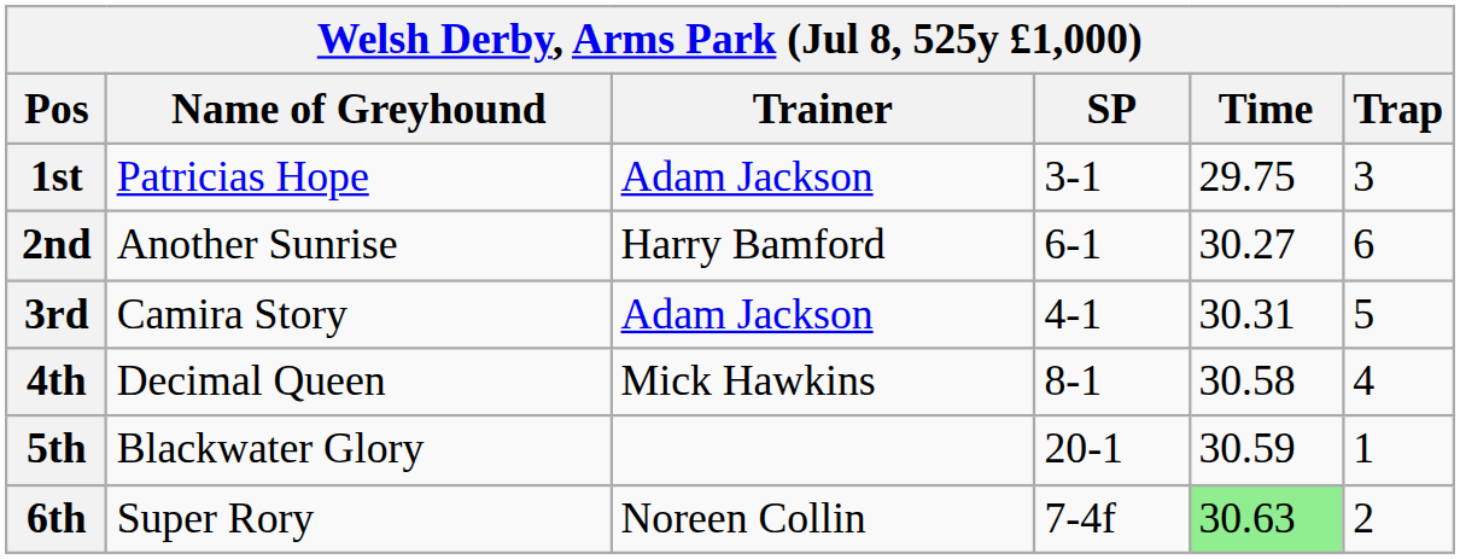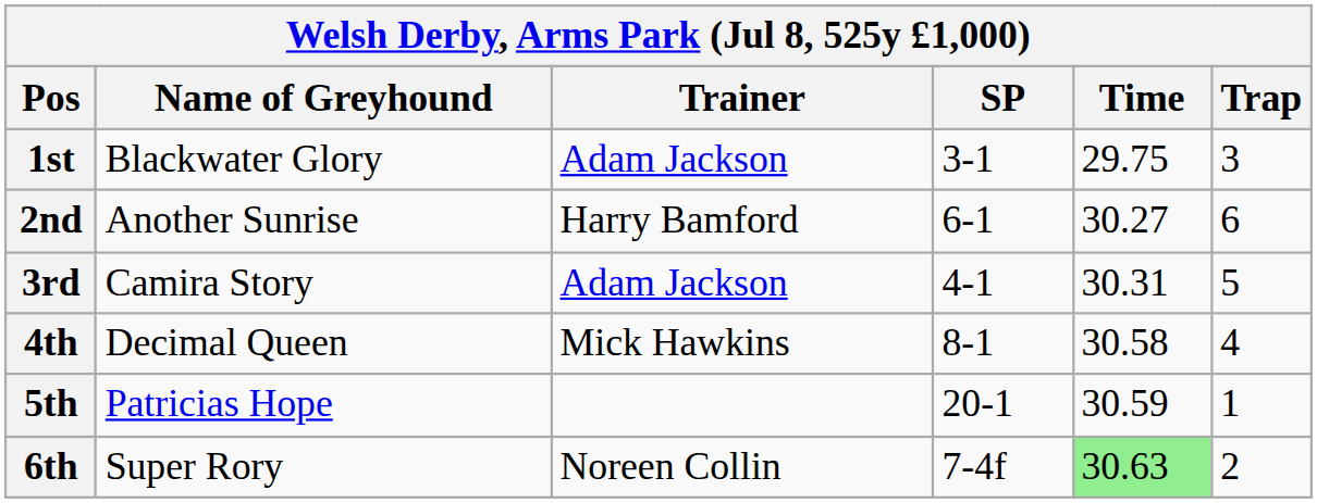1st | Name of Greyhound: Patricias Hope -> Blackwater Glory
5th | Name of Greyhound: Blackwater Glory -> Patricias Hope
